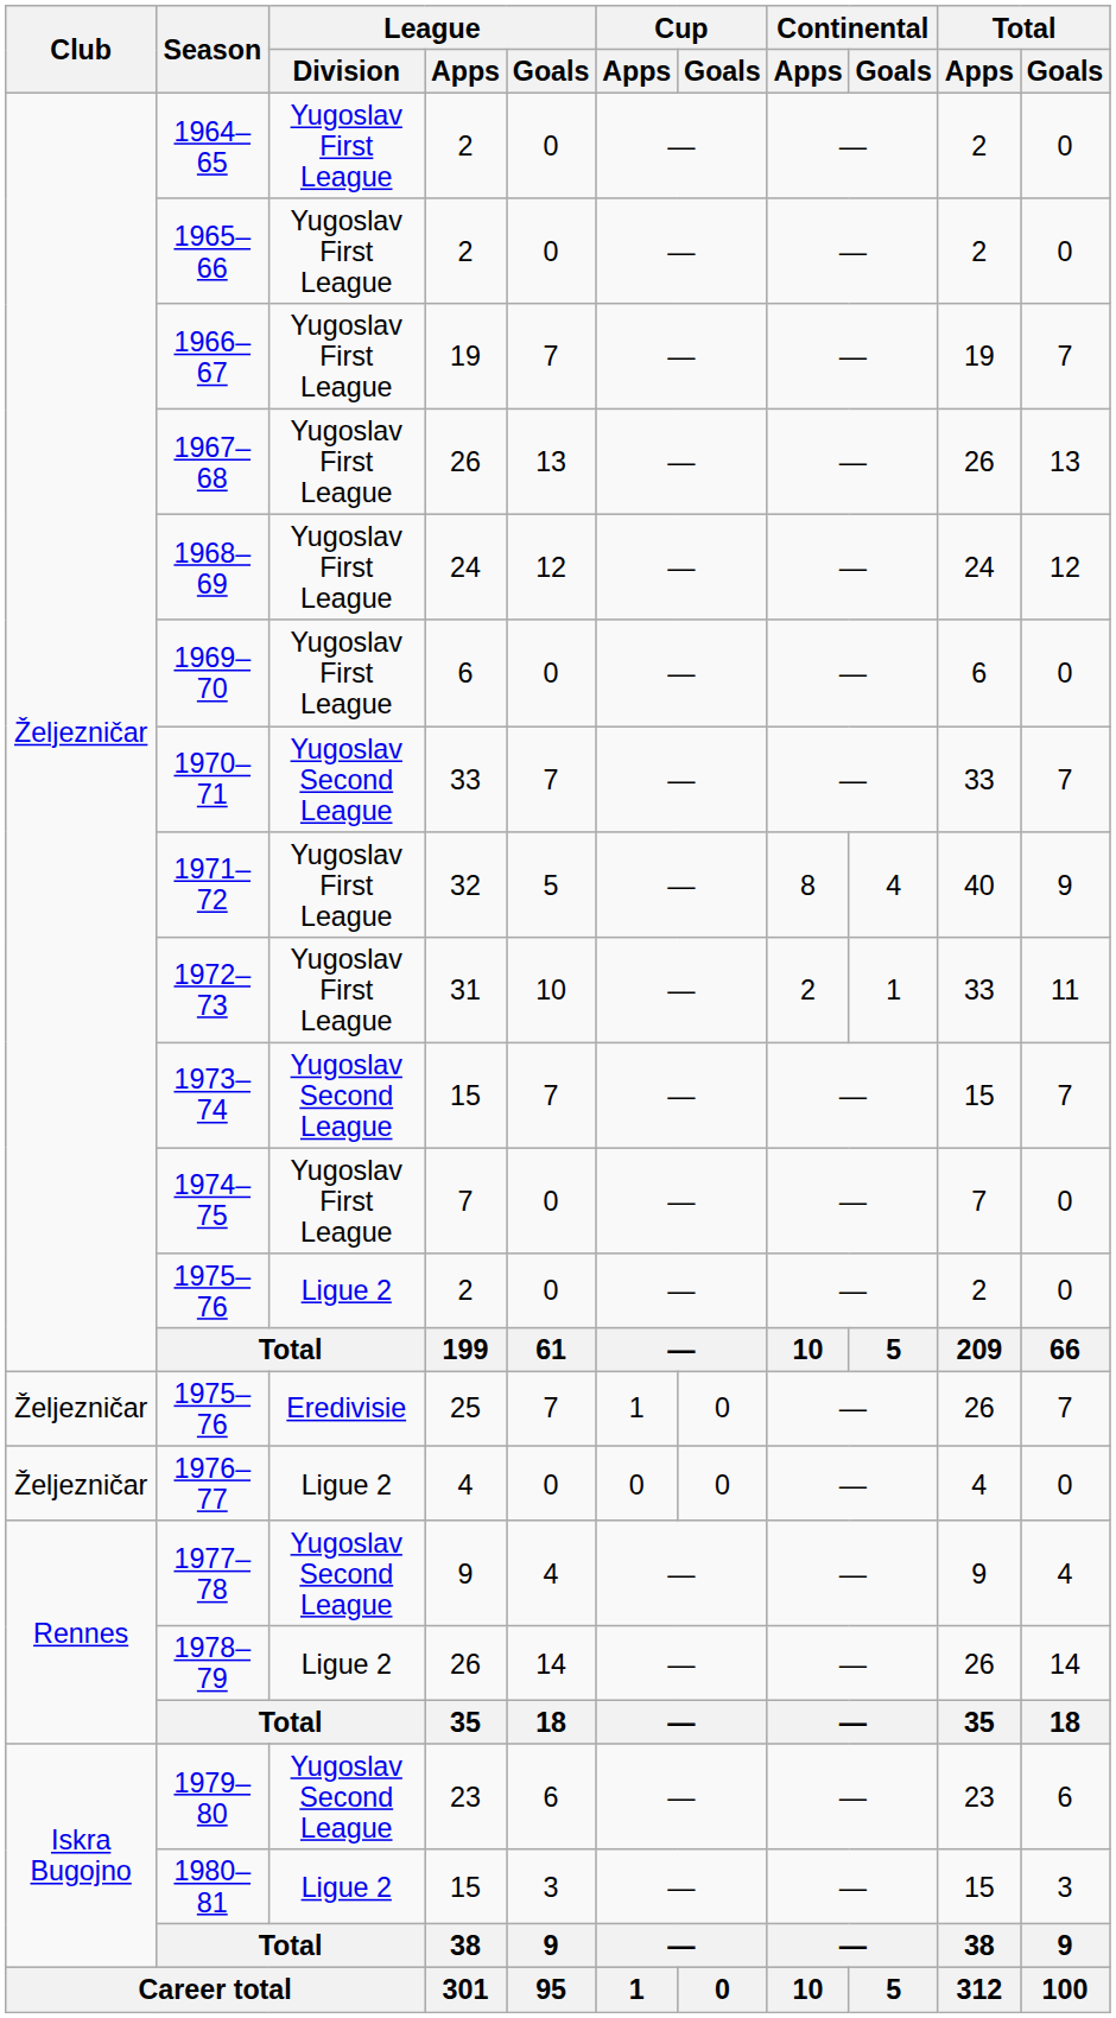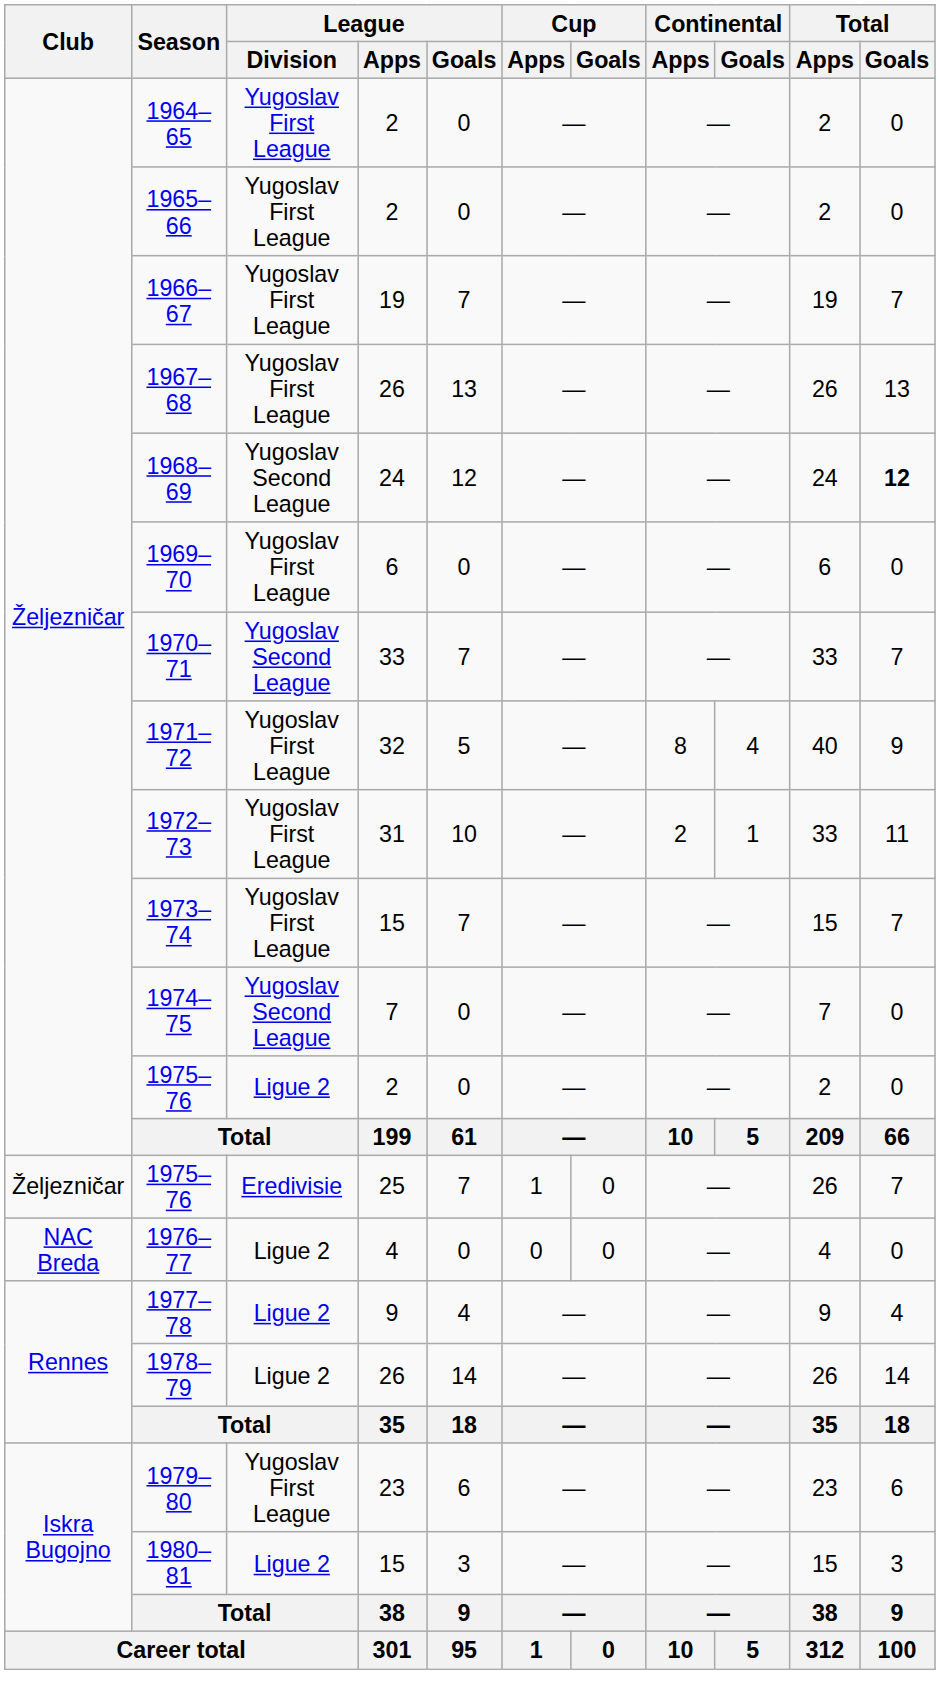1968–69 | League / Division: Yugoslav First League -> Yugoslav Second League
1968–69 | Total / Goals: normal -> bold
1973–74 | League / Division: Yugoslav Second League -> Yugoslav First League
1974–75 | League / Division: Yugoslav First League -> Yugoslav Second League
1976–77 | Club: Željezničar -> NAC Breda
1977–78 | League / Division: Yugoslav Second League -> Ligue 2
1979–80 | League / Division: Yugoslav Second League -> Yugoslav First League
